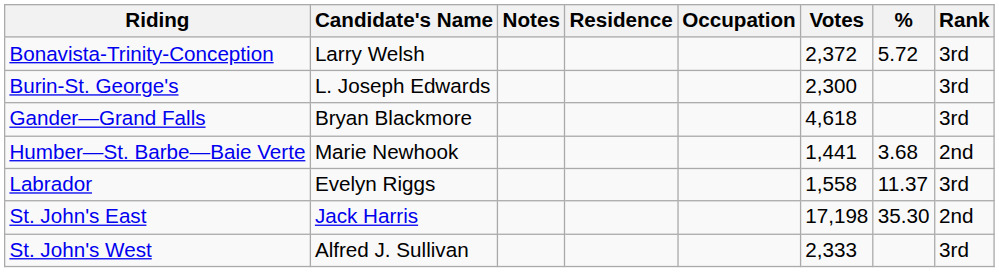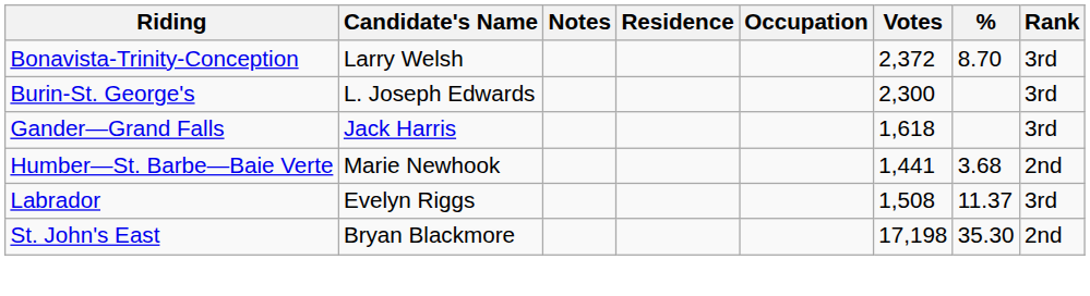Bonavista-Trinity-Conception | %: 5.72 -> 8.70
Gander—Grand Falls | Candidate's Name: Bryan Blackmore -> Jack Harris
Gander—Grand Falls | Votes: 4,618 -> 1,618
Labrador | Votes: 1,558 -> 1,508
St. John's East | Candidate's Name: Jack Harris -> Bryan Blackmore
- row: St. John's West | Alfred J. Sullivan | 2,333 | 3rd
